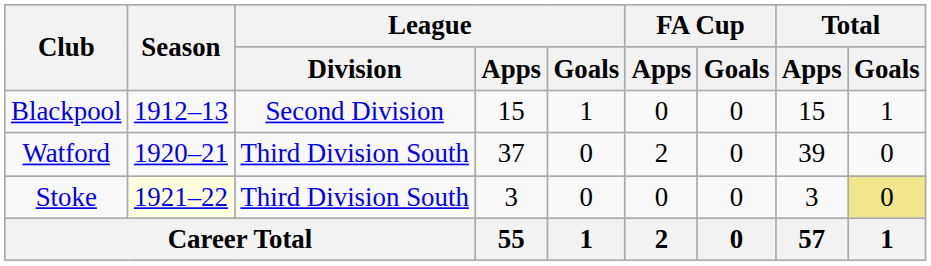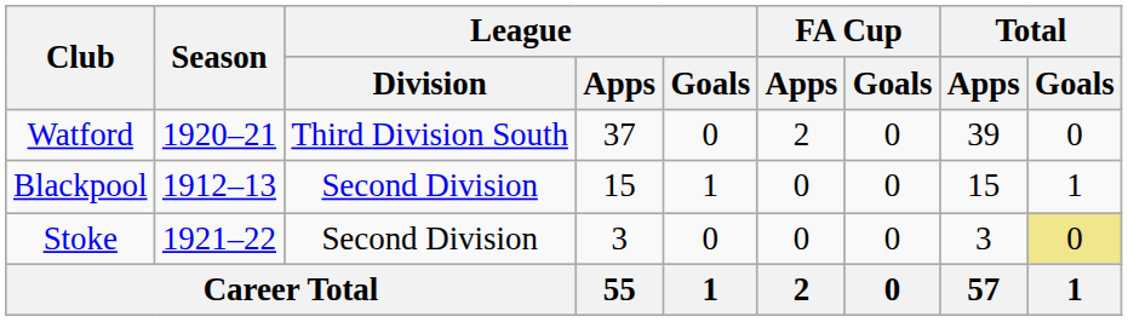rows swapped: Blackpool <-> Watford
Stoke | Season: lightyellow background -> no background
Stoke | League / Division: Third Division South -> Second Division
